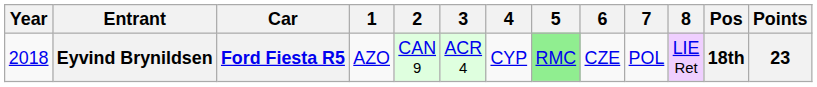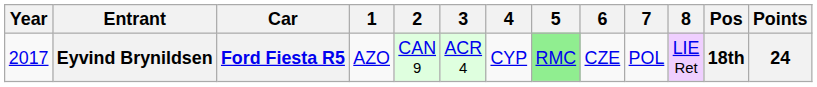Eyvind Brynildsen | Year: 2018 -> 2017
Eyvind Brynildsen | Points: 23 -> 24
